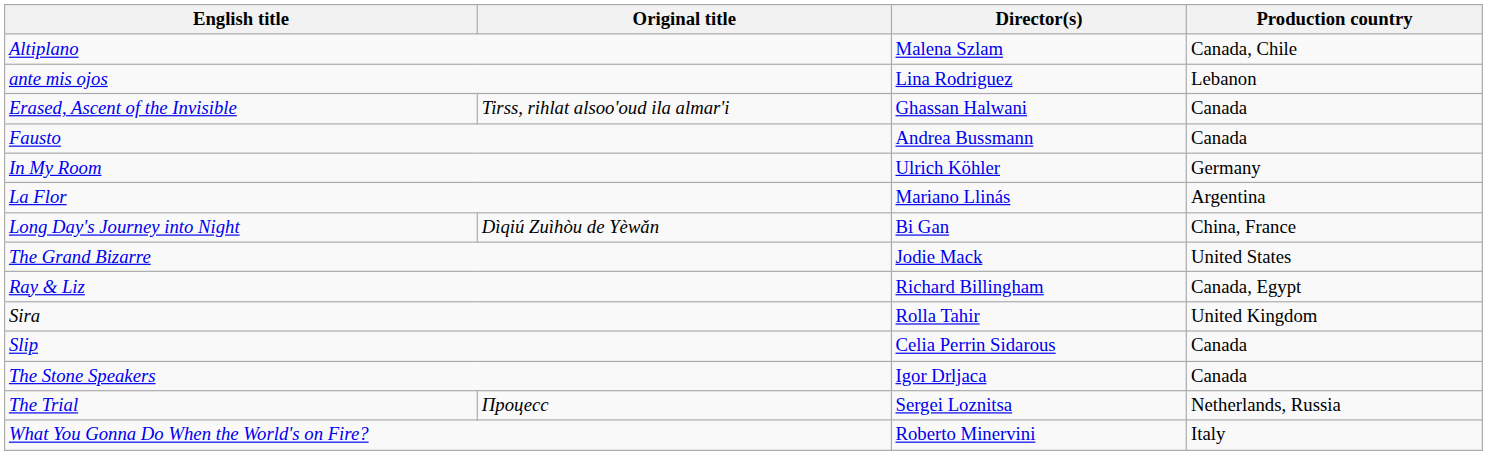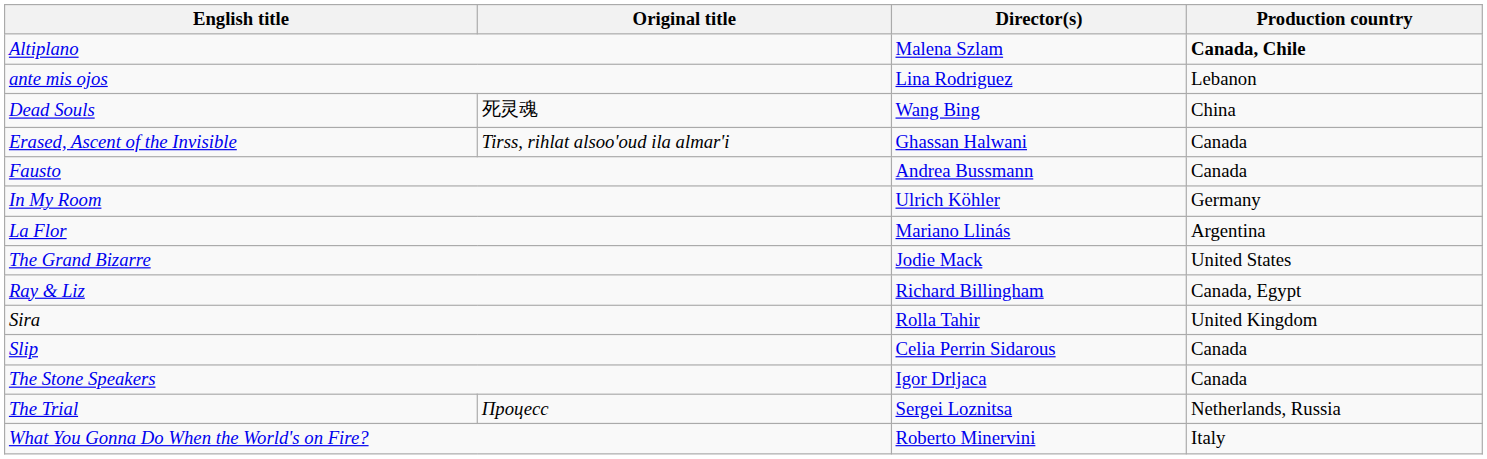Altiplano | Production country: normal -> bold
+ row: Dead Souls | 死灵魂 | Wang Bing | China
- row: Long Day's Journey into Night | Dìqiú Zuìhòu de Yèwǎn | Bi Gan | China, France
